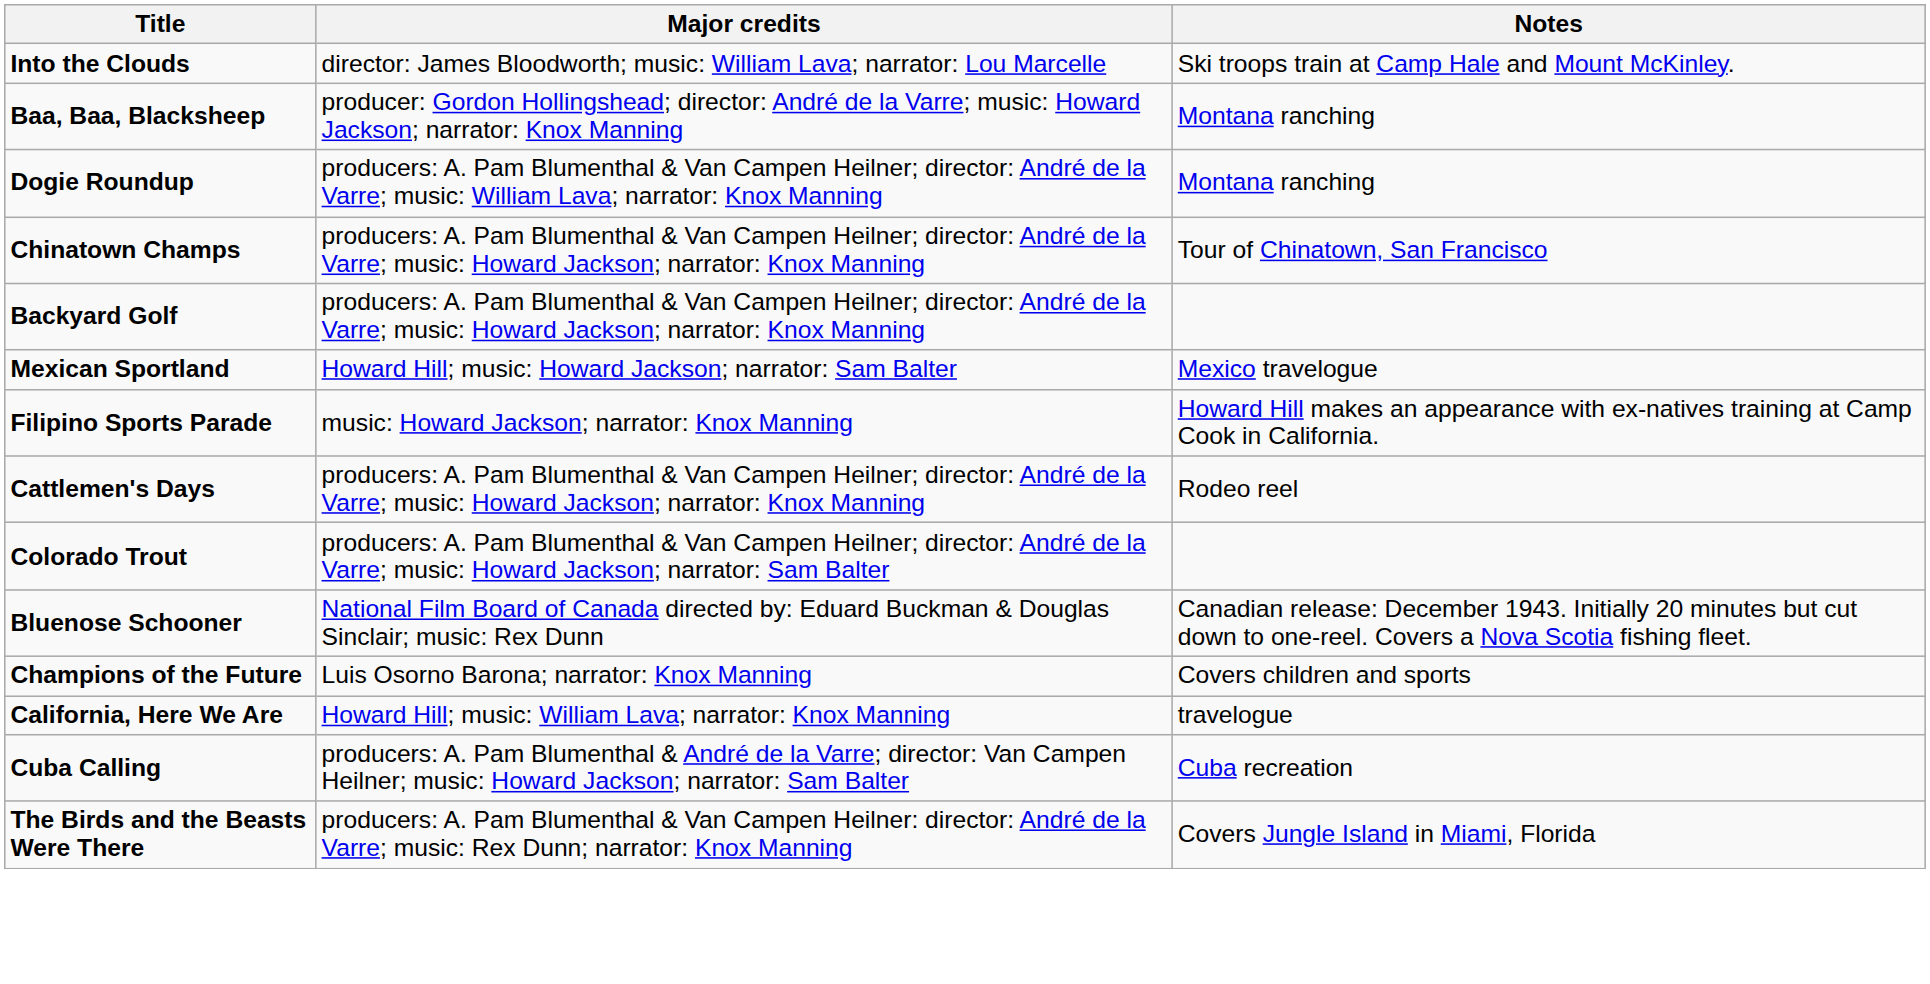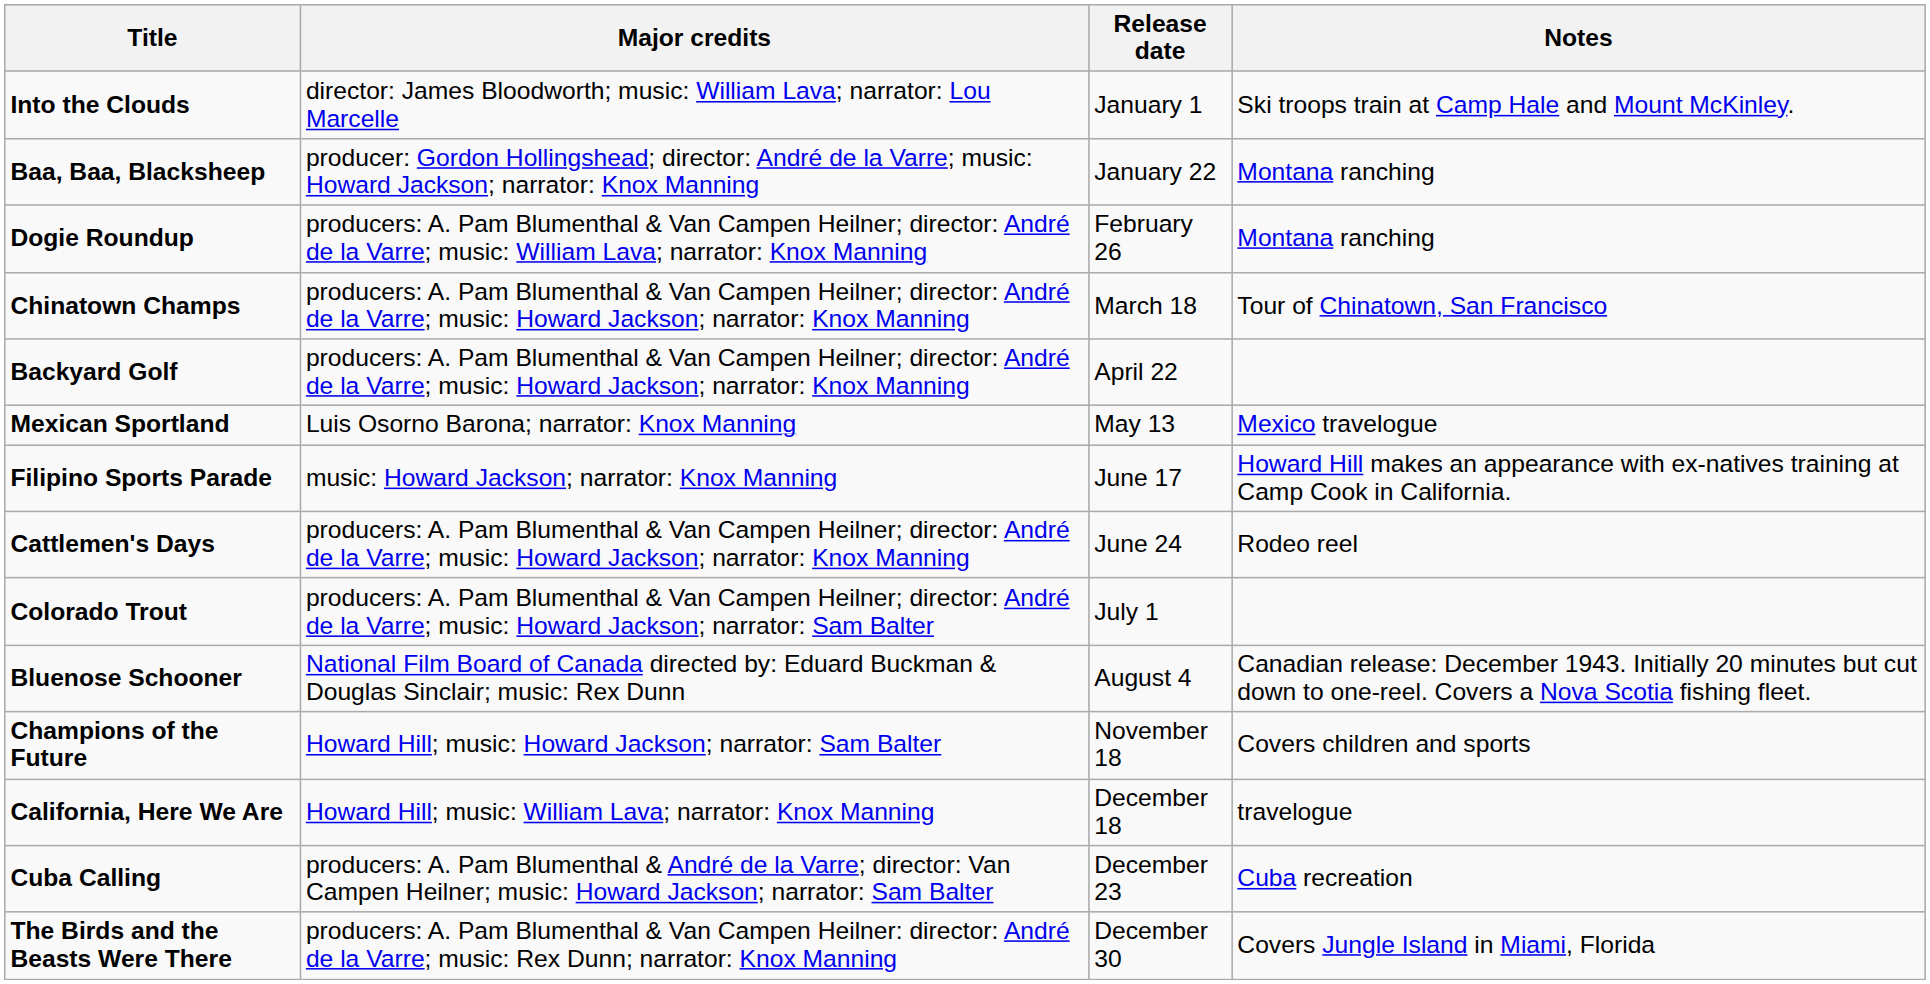+ column: Release date | January 1 | January 22 | February 26 | March 18 | April 22 | May 13 | June 17 | June 24 | July 1 | August 4 | November 18 | December 18 | December 23 | December 30
Mexican Sportland | Major credits: Howard Hill; music: Howard Jackson; narrator: Sam Balter -> Luis Osorno Barona; narrator: Knox Manning
Champions of the Future | Major credits: Luis Osorno Barona; narrator: Knox Manning -> Howard Hill; music: Howard Jackson; narrator: Sam Balter
